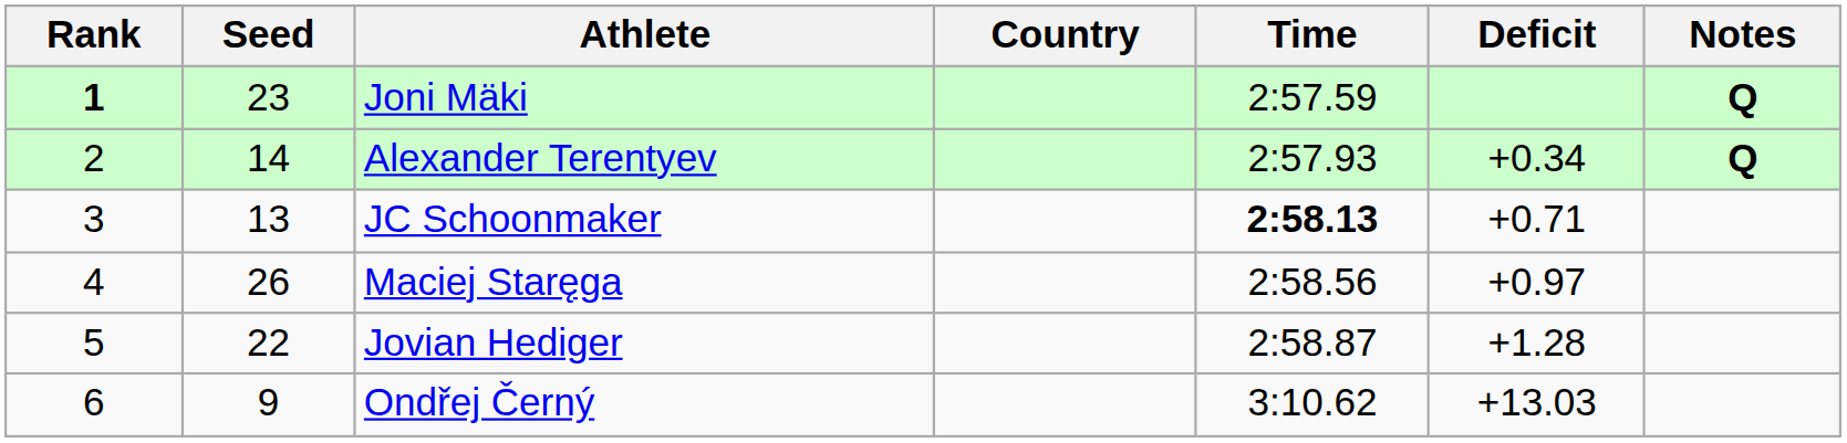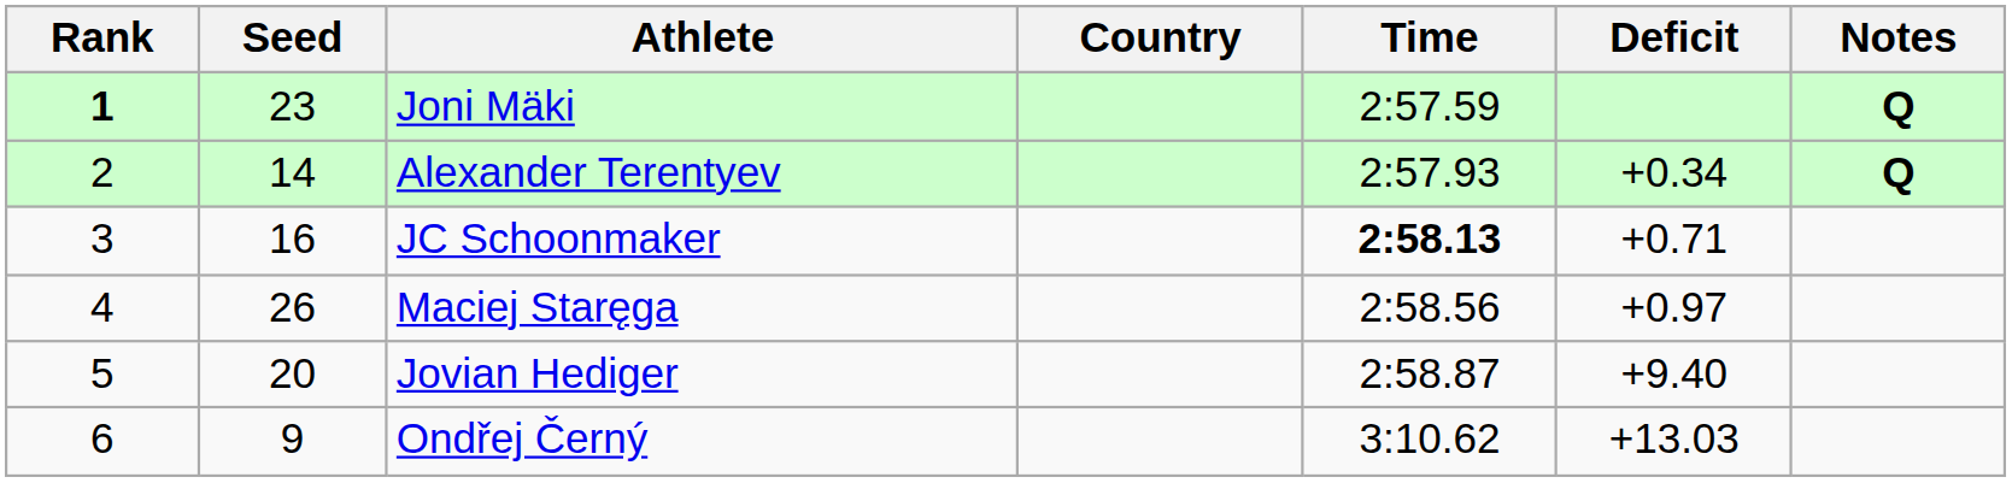JC Schoonmaker | Seed: 13 -> 16
Jovian Hediger | Seed: 22 -> 20
Jovian Hediger | Deficit: +1.28 -> +9.40
